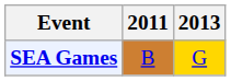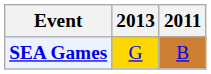columns swapped: 2011 <-> 2013
